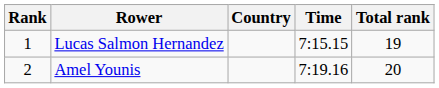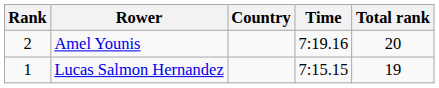rows swapped: Lucas Salmon Hernandez <-> Amel Younis
